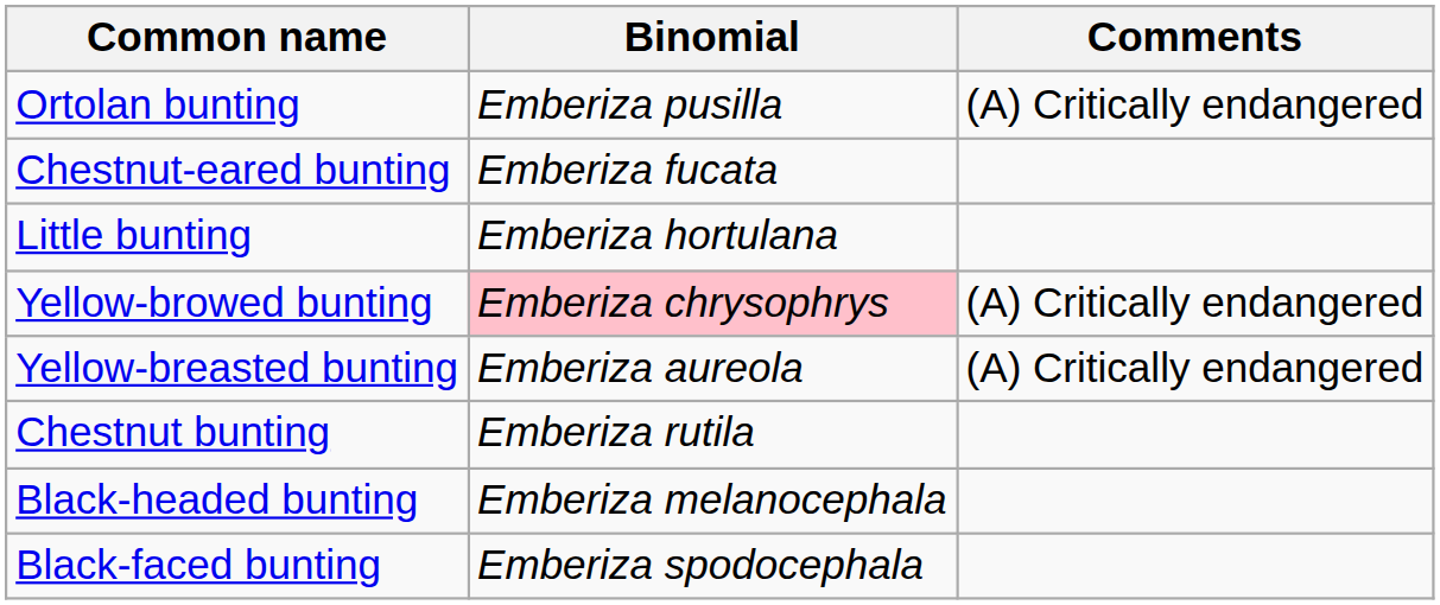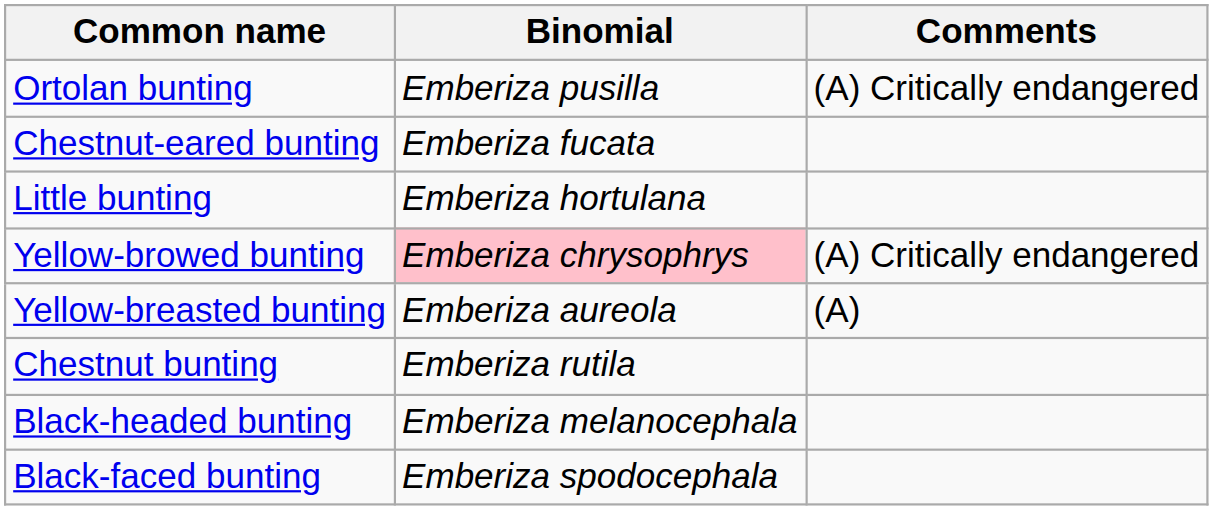Yellow-breasted bunting | Comments: (A) Critically endangered -> (A)
